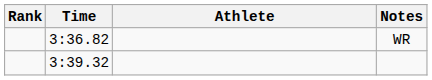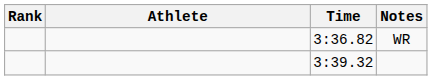columns swapped: Athlete <-> Time
